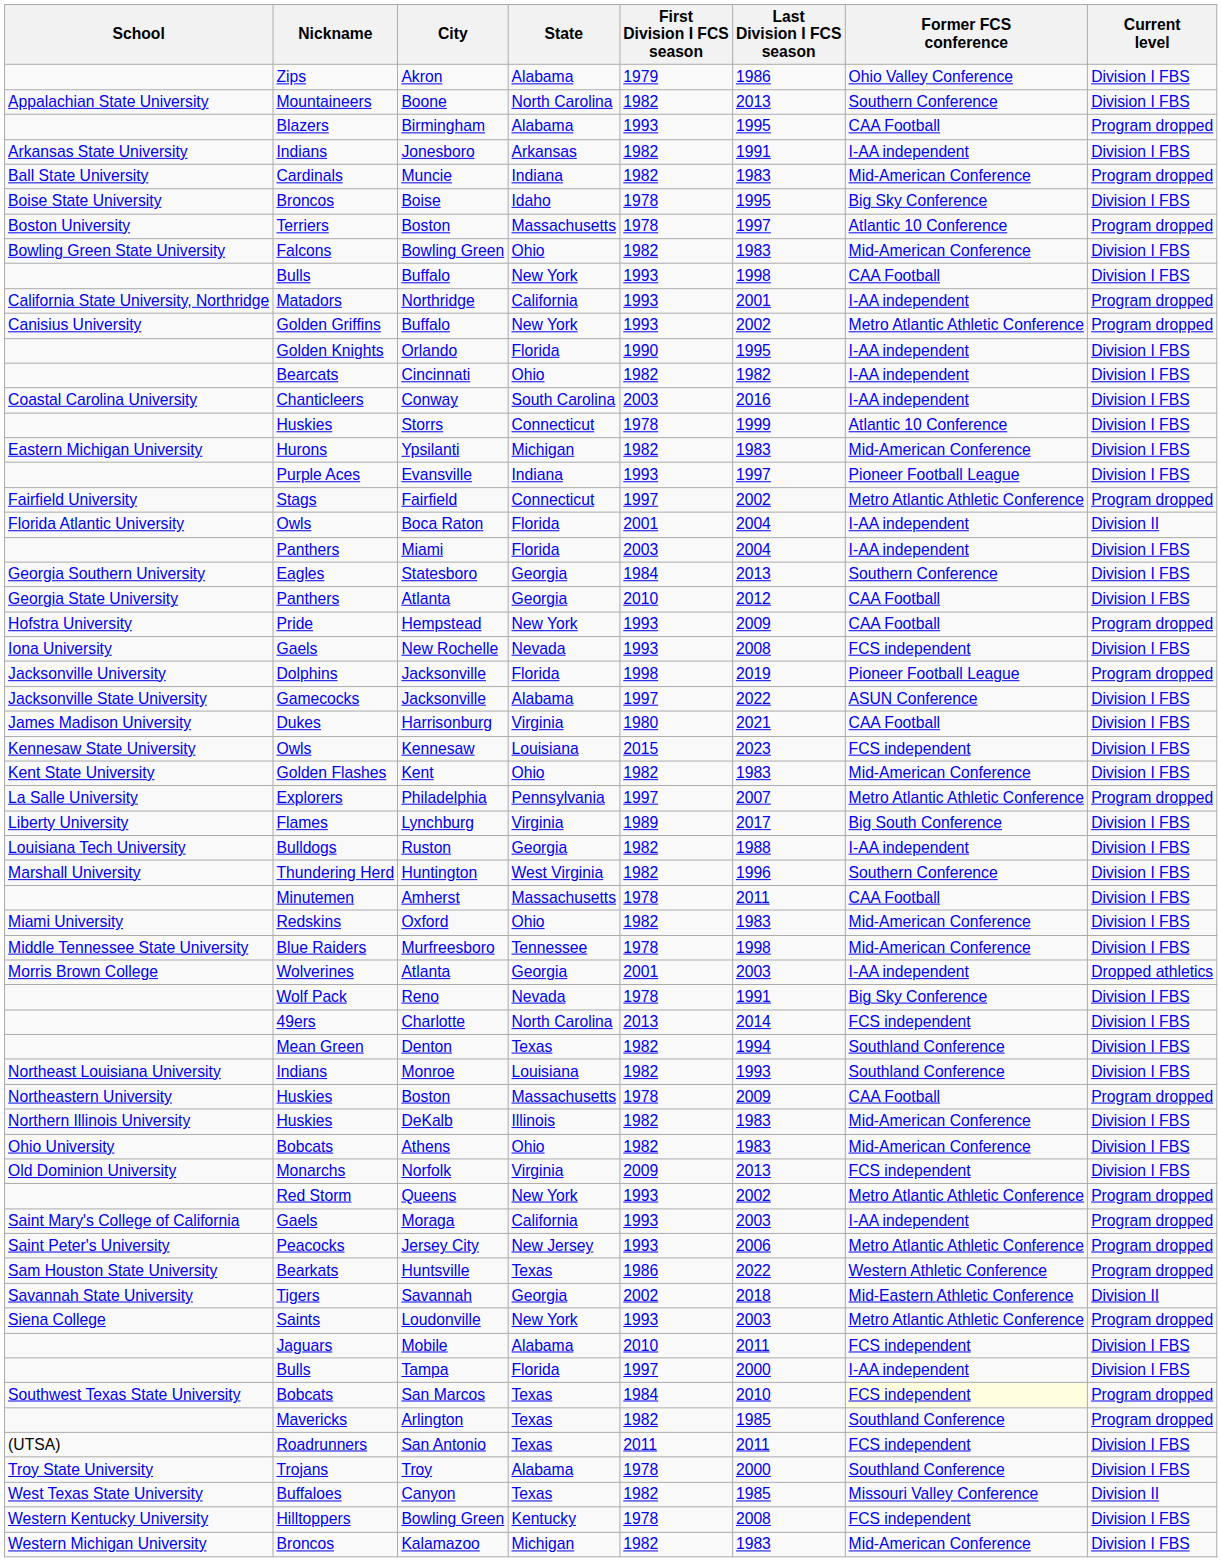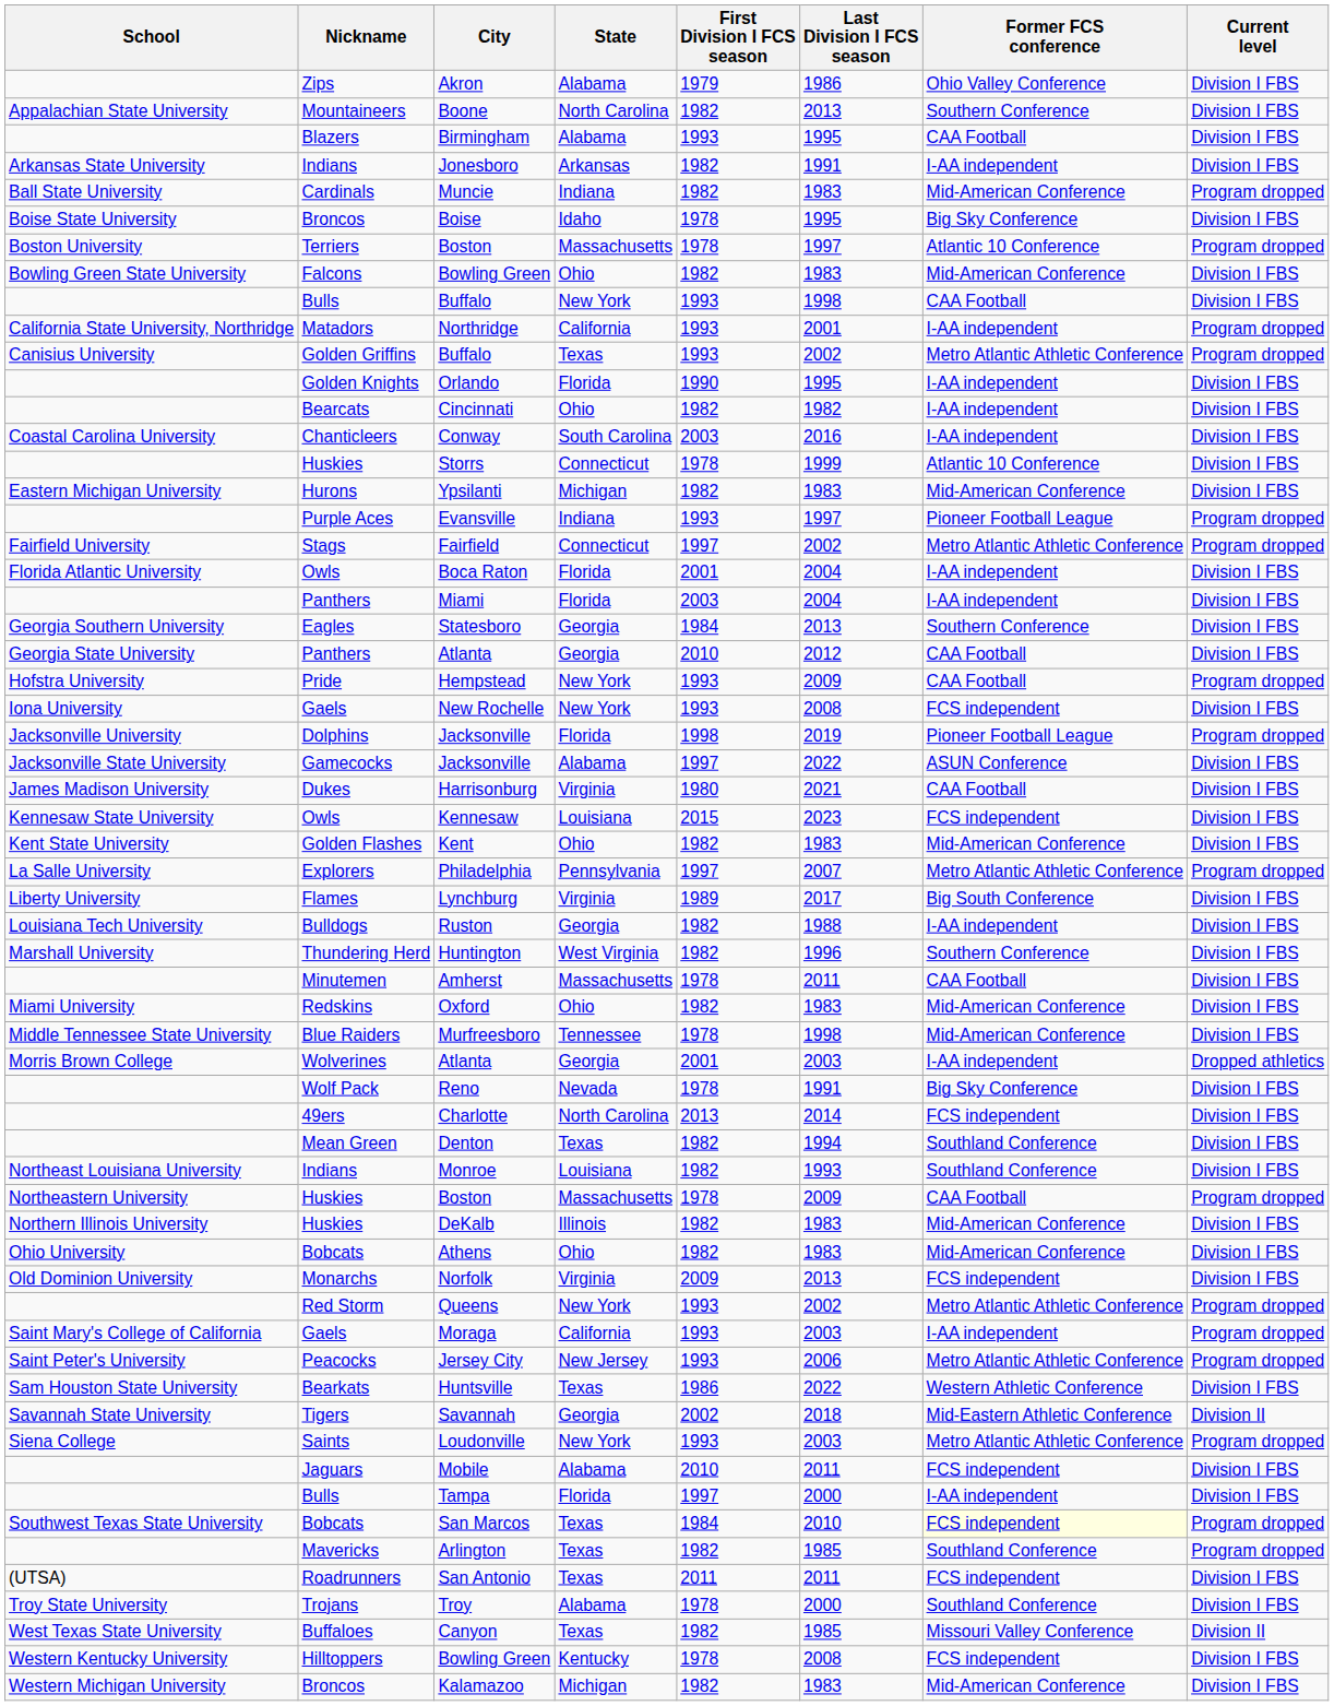Birmingham | Current level: Program dropped -> Division I FBS
Golden Griffins / Buffalo | State: New York -> Texas
Evansville | Current level: Division I FBS -> Program dropped
Boca Raton | Current level: Division II -> Division I FBS
New Rochelle | State: Nevada -> New York
Huntsville | Current level: Program dropped -> Division I FBS
